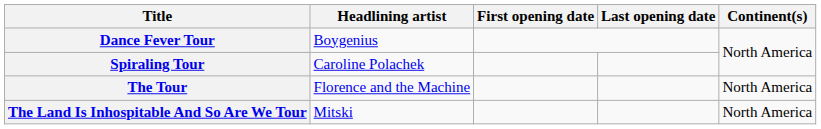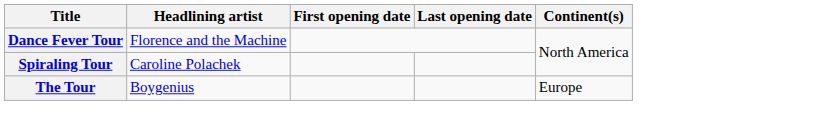Dance Fever Tour | Headlining artist: Boygenius -> Florence and the Machine
The Tour | Headlining artist: Florence and the Machine -> Boygenius
The Tour | Continent(s): North America -> Europe
- row: The Land Is Inhospitable And So Are We Tour | Mitski | North America
